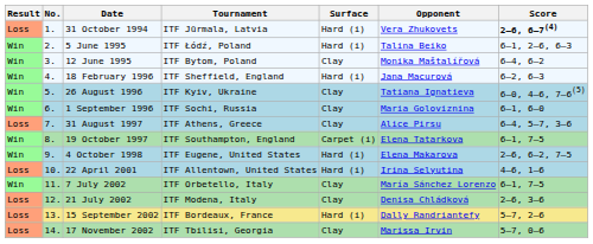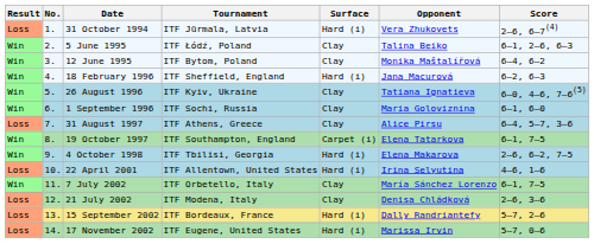31 October 1994 | Score: bold -> normal
5 June 1995 | Surface: Hard (i) -> Clay
4 October 1998 | Tournament: ITF Eugene, United States -> ITF Tbilisi, Georgia
17 November 2002 | Tournament: ITF Tbilisi, Georgia -> ITF Eugene, United States
17 November 2002 | Surface: Clay -> Hard (i)
